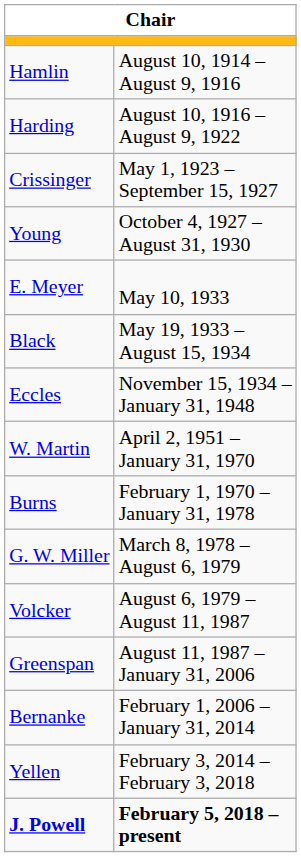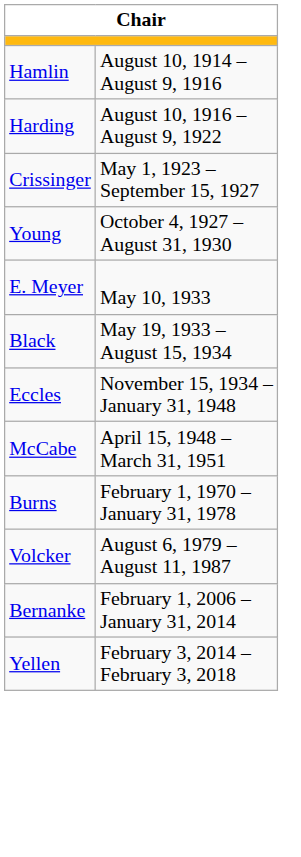+ row: McCabe | April 15, 1948 – March 31, 1951
- row: W. Martin | April 2, 1951 – January 31, 1970
- row: G. W. Miller | March 8, 1978 – August 6, 1979
- row: Greenspan | August 11, 1987 – January 31, 2006
- row: J. Powell | February 5, 2018 – present
